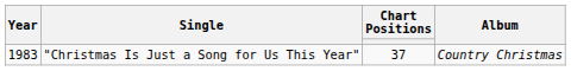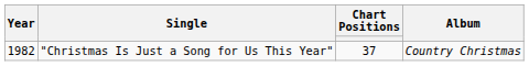"Christmas Is Just a Song for Us This Year" | Year: 1983 -> 1982
